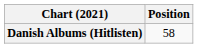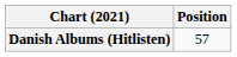Danish Albums (Hitlisten) | Position: 58 -> 57
